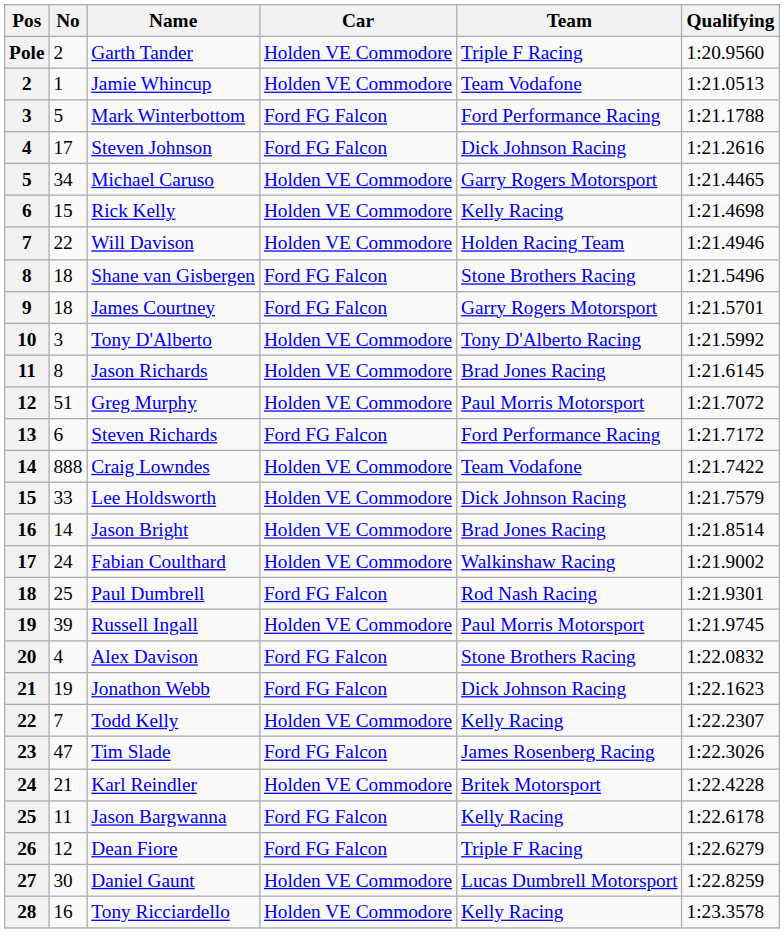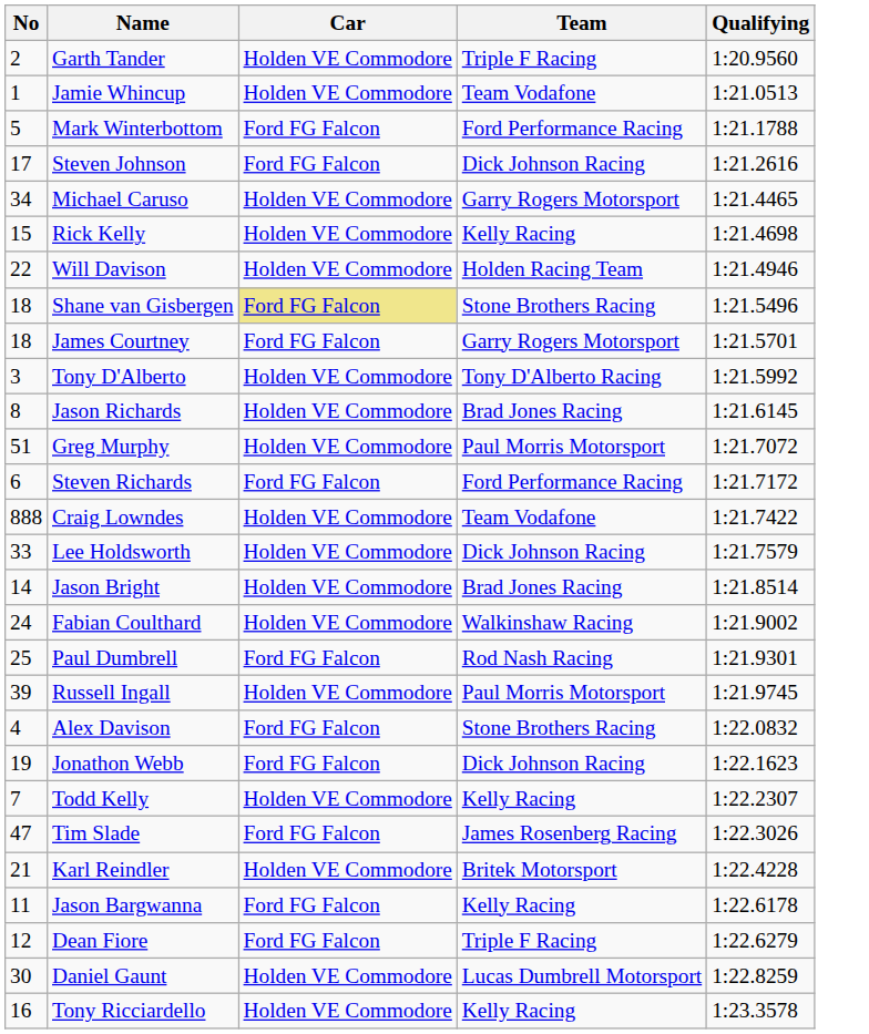- column: Pos | Pole | 2 | 3 | 4 | 5 | 6 | 7 | 8 | 9 | 10 | 11 | 12 | 13 | 14 | 15 | 16 | 17 | 18 | 19 | 20 | 21 | 22 | 23 | 24 | 25 | 26 | 27 | 28
Shane van Gisbergen | Car: no background -> khaki background
